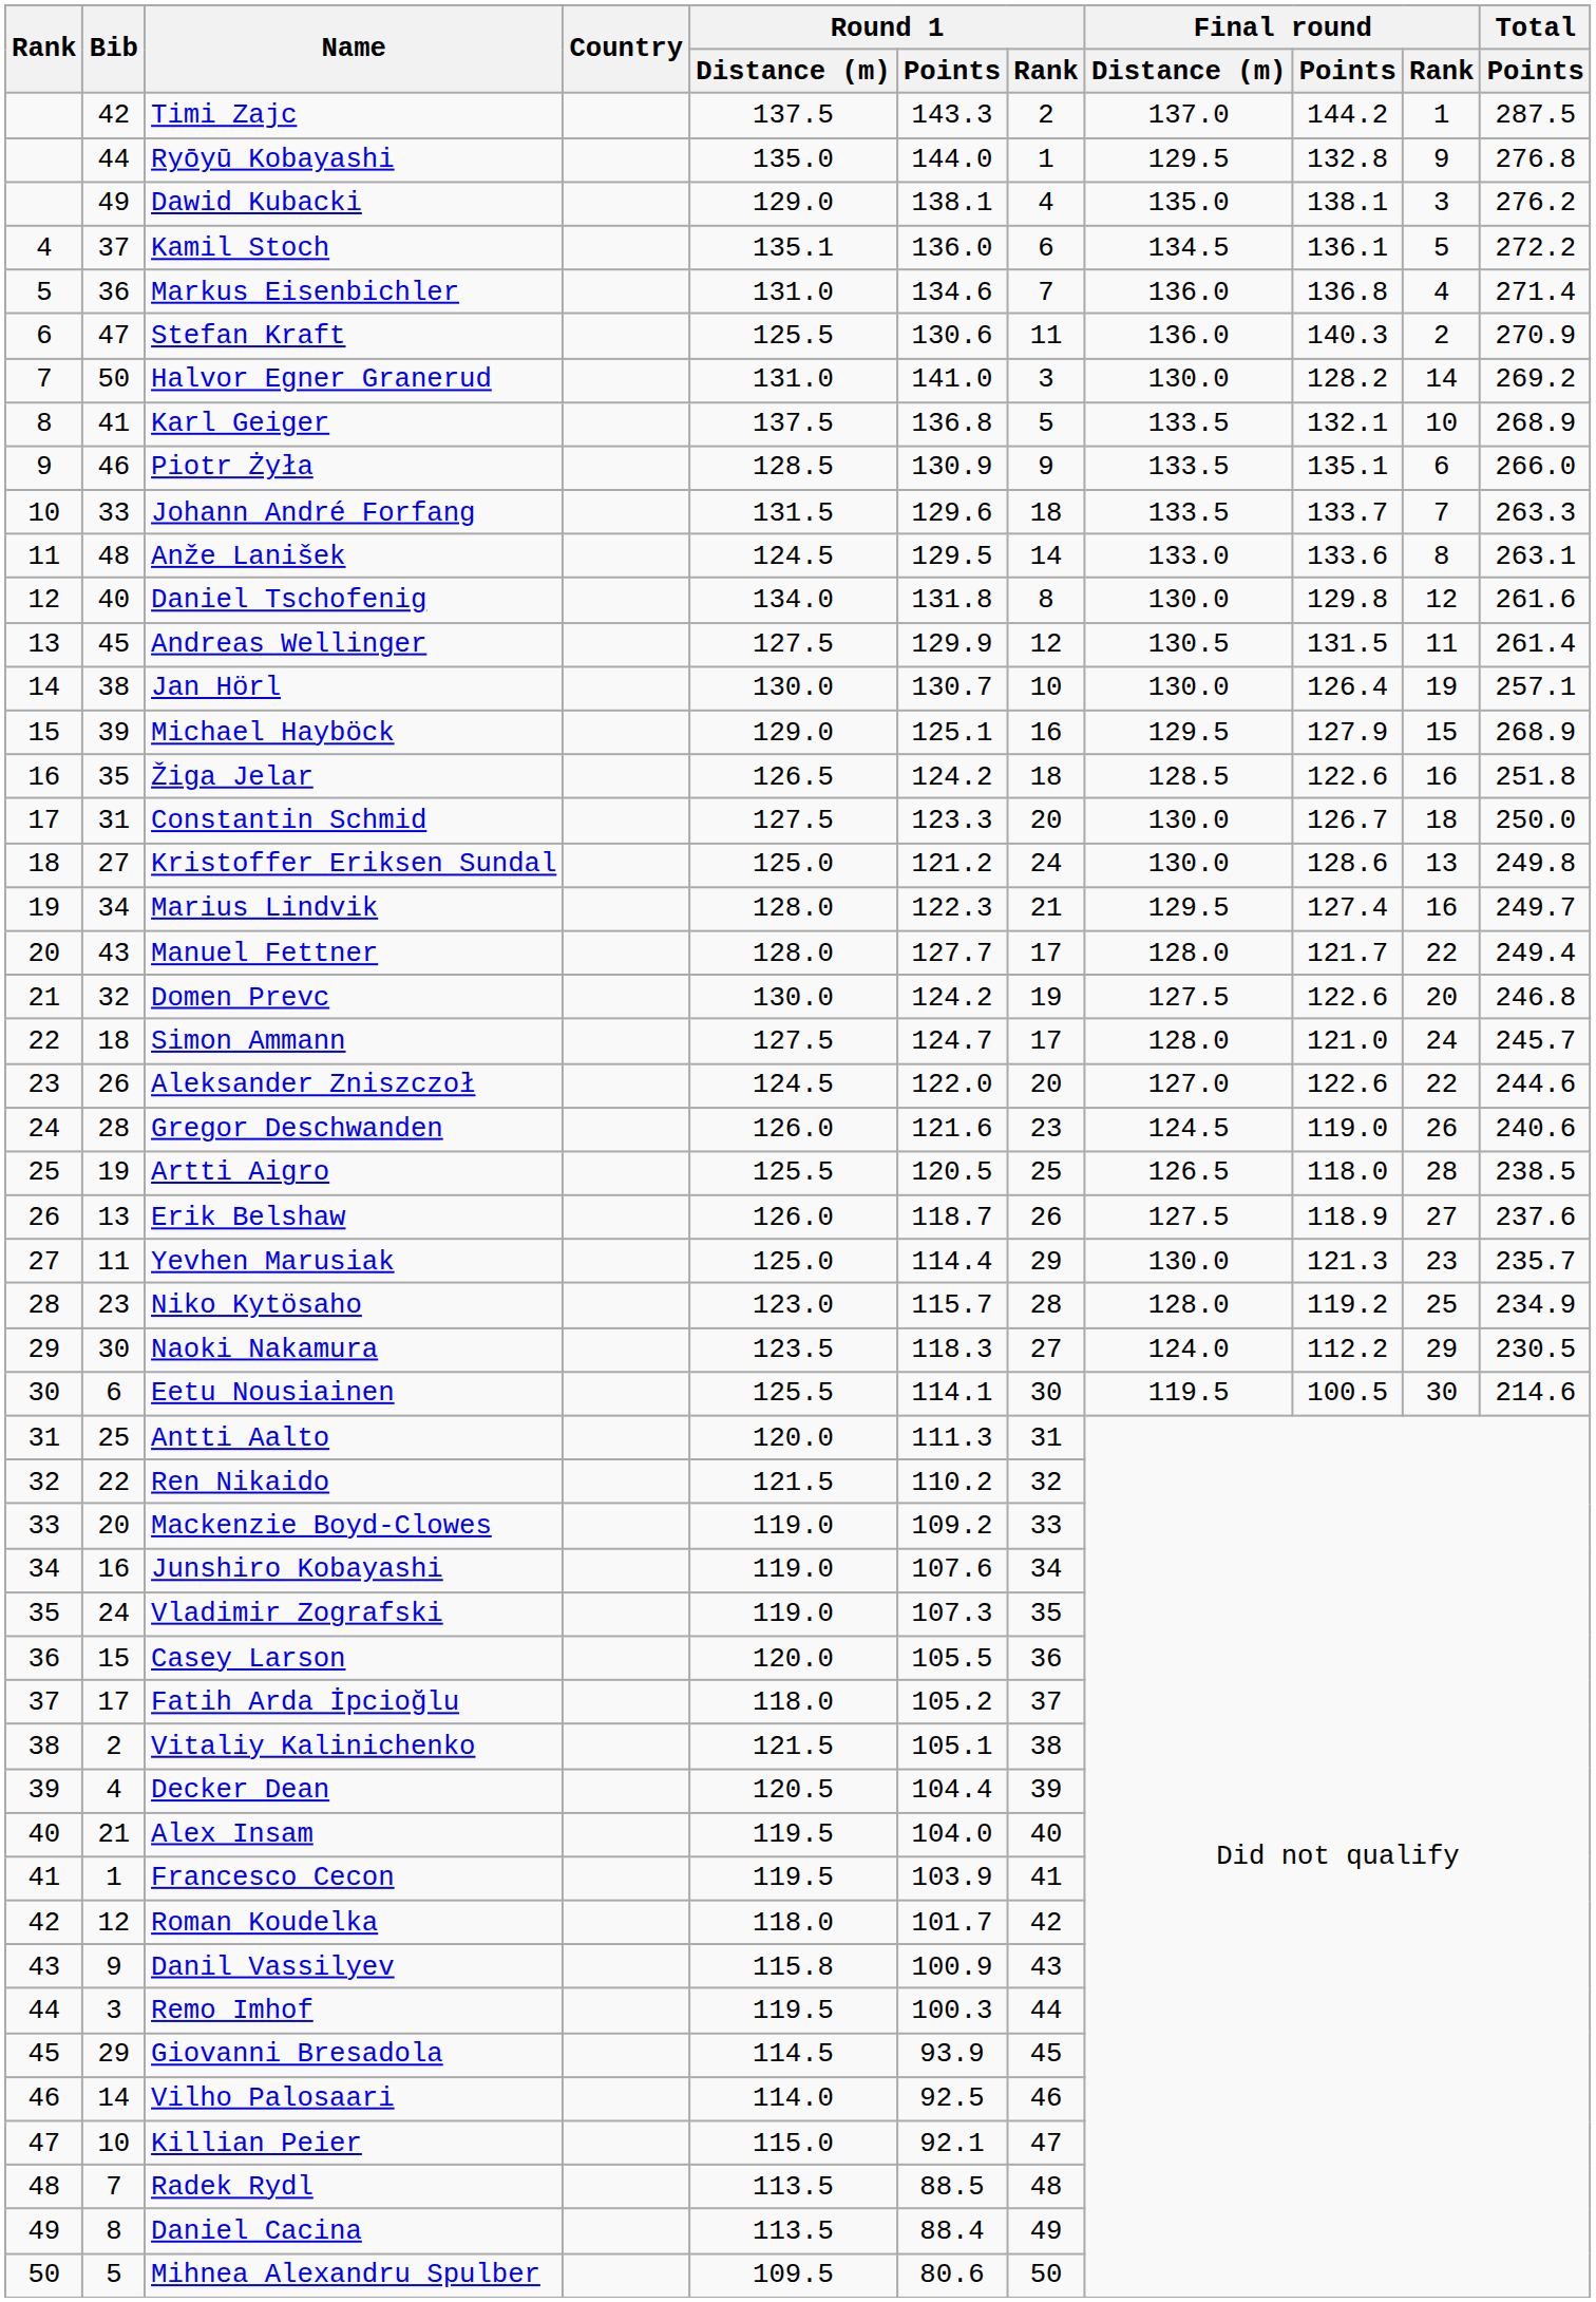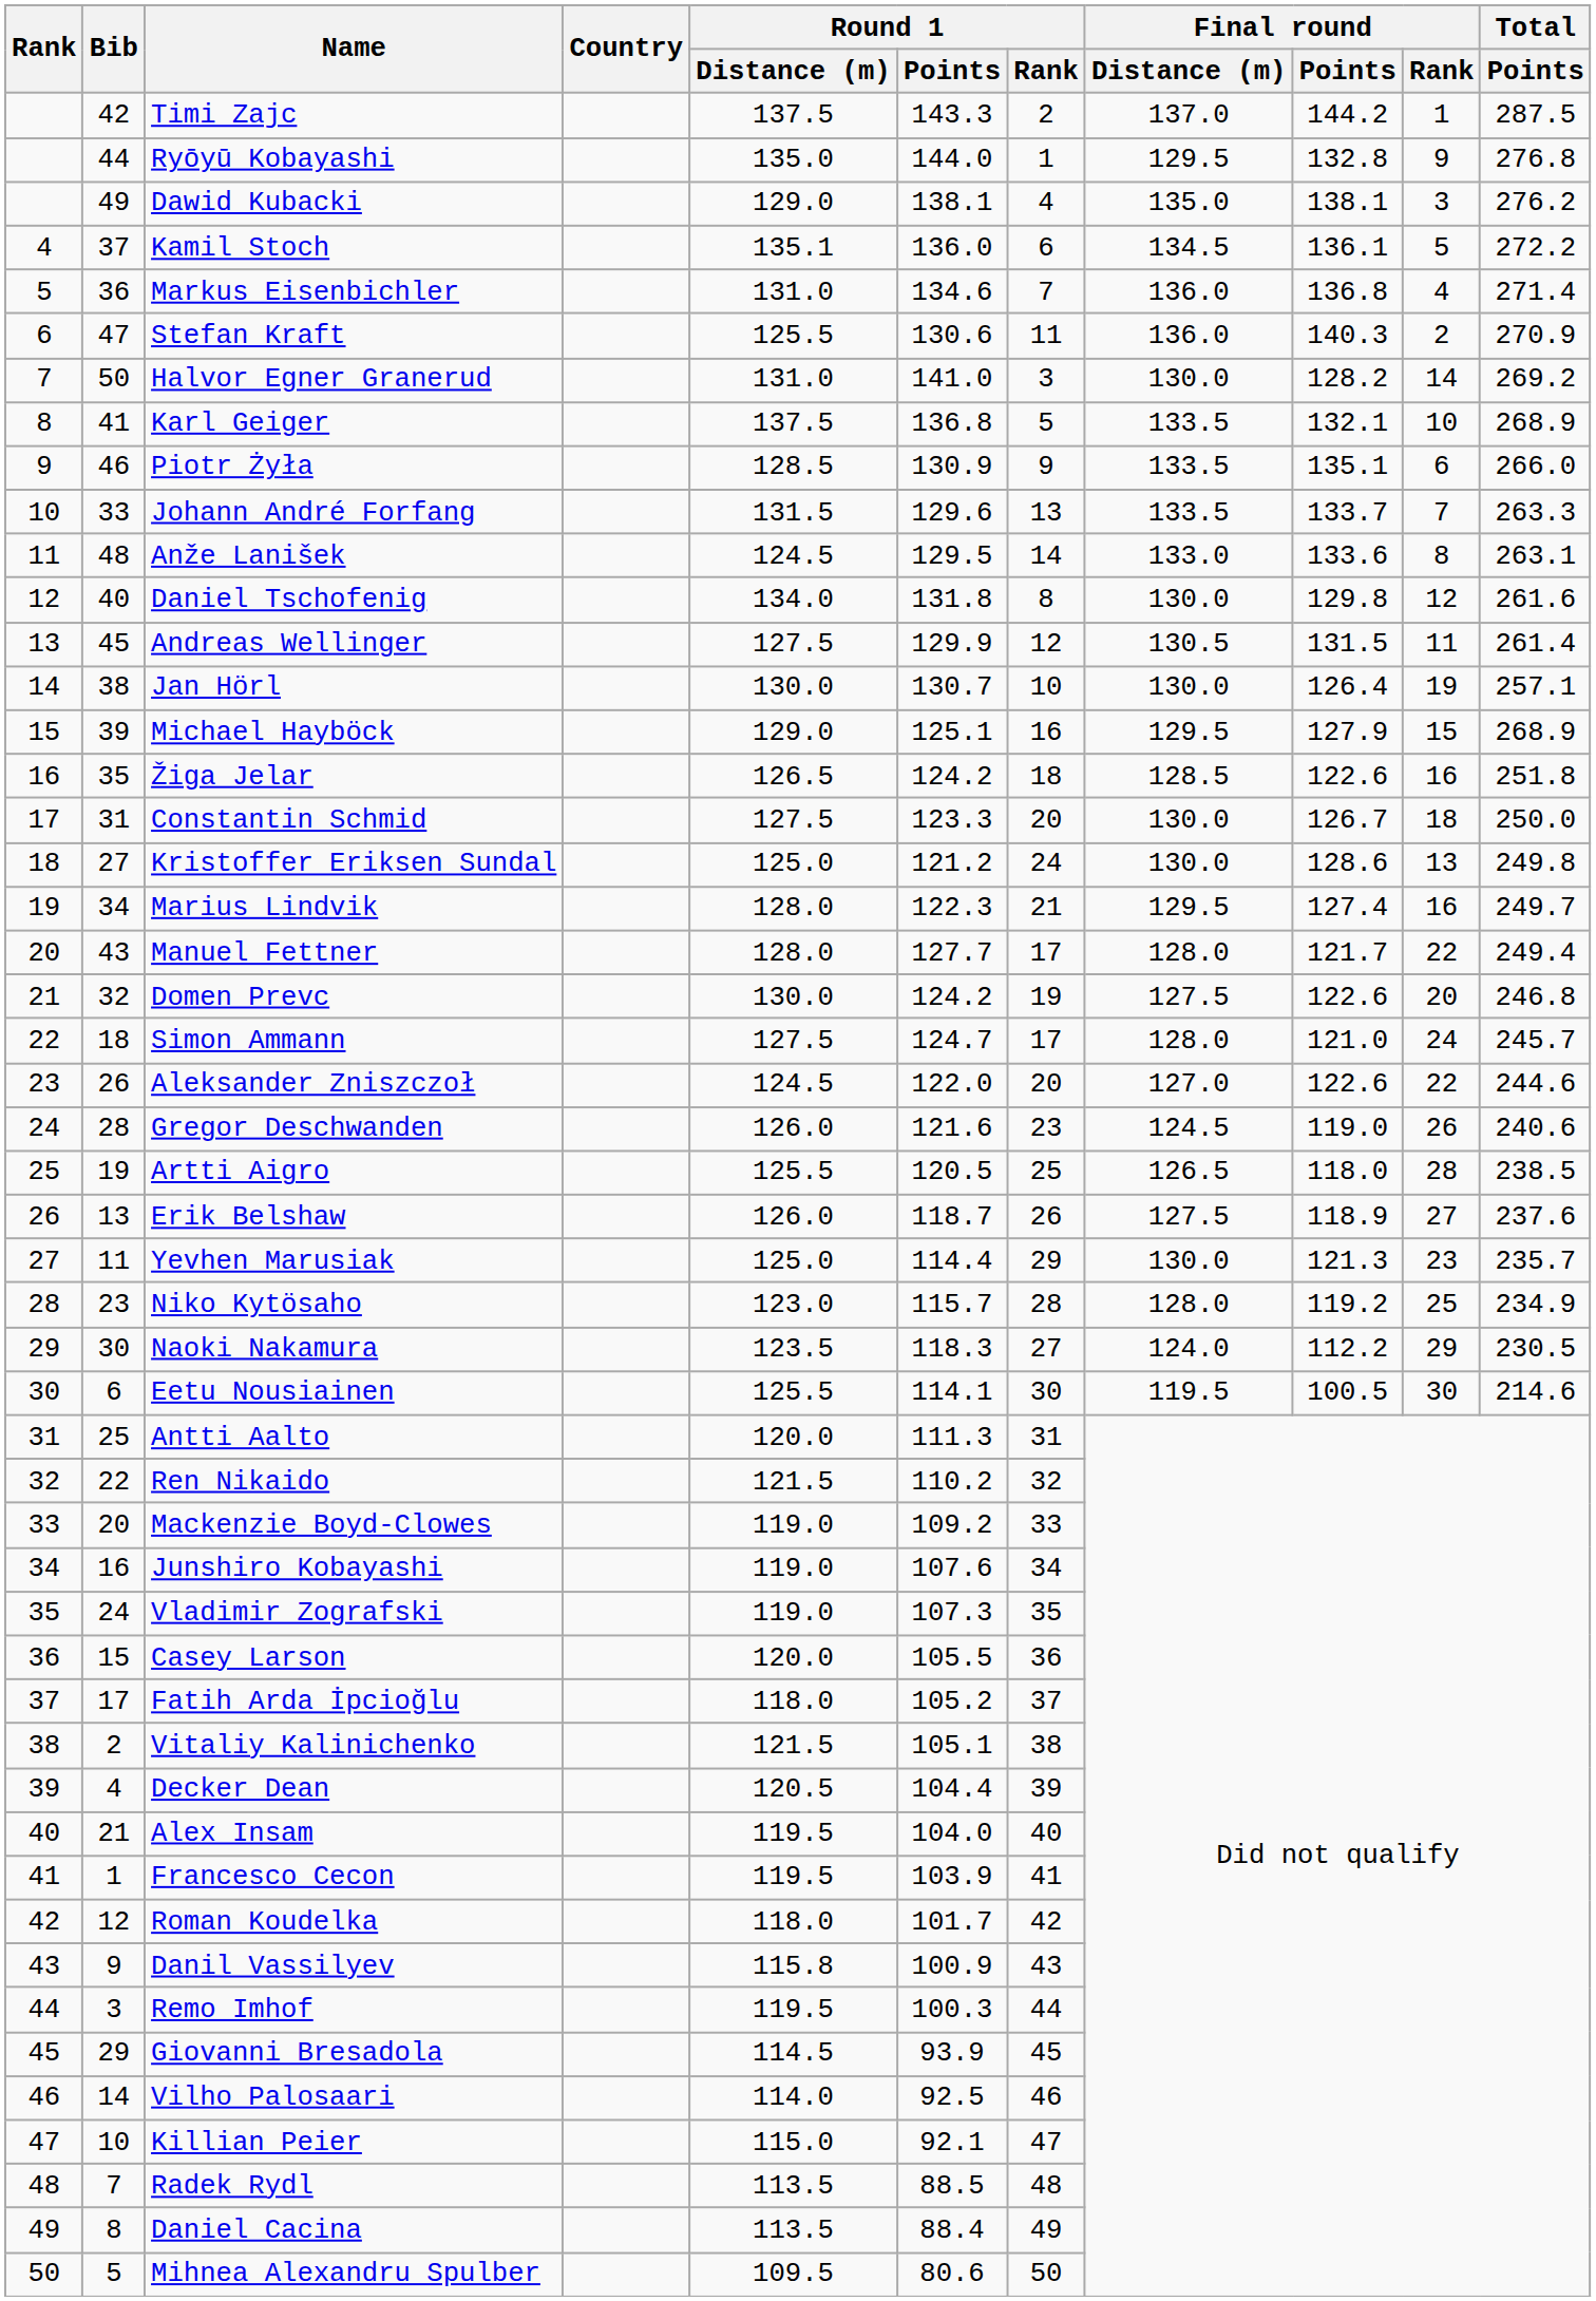Johann André Forfang | Round 1 / Rank: 18 -> 13
